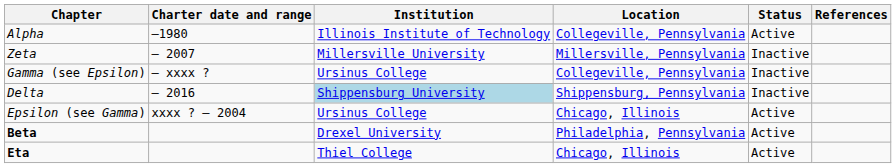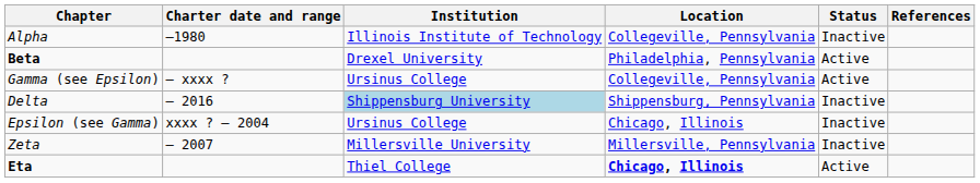Alpha | Status: Active -> Inactive
rows swapped: Beta <-> Zeta
Gamma (see Epsilon) | Status: Inactive -> Active
Epsilon (see Gamma) | Status: Active -> Inactive
Eta | Location: normal -> bold
